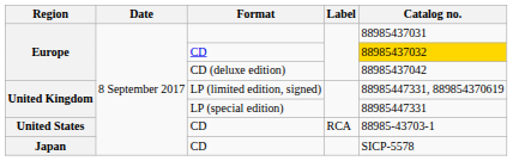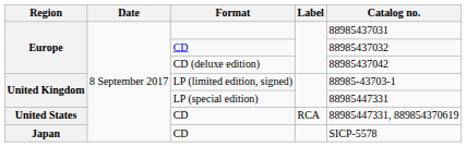Europe / CD | Catalog no.: gold background -> no background
LP (limited edition, signed) | Catalog no.: 88985447331, 889854370619 -> 88985-43703-1
United States / CD | Catalog no.: 88985-43703-1 -> 88985447331, 889854370619
